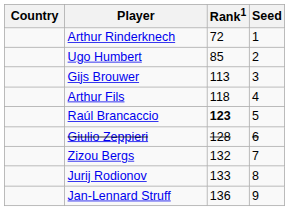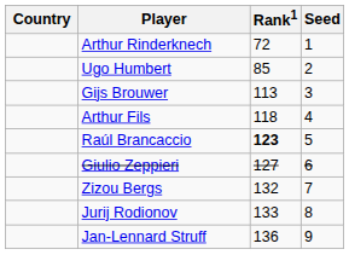Giulio Zeppieri | Rank1: 128 -> 127
